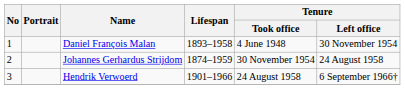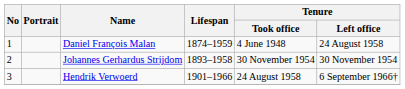Daniel François Malan | Lifespan: 1893–1958 -> 1874–1959
Daniel François Malan | Tenure / Left office: 30 November 1954 -> 24 August 1958
Johannes Gerhardus Strijdom | Lifespan: 1874–1959 -> 1893–1958
Johannes Gerhardus Strijdom | Tenure / Left office: 24 August 1958 -> 30 November 1954
